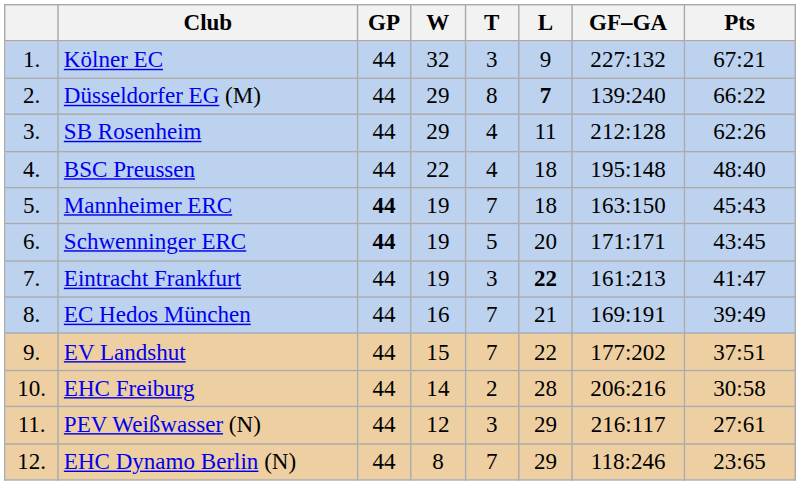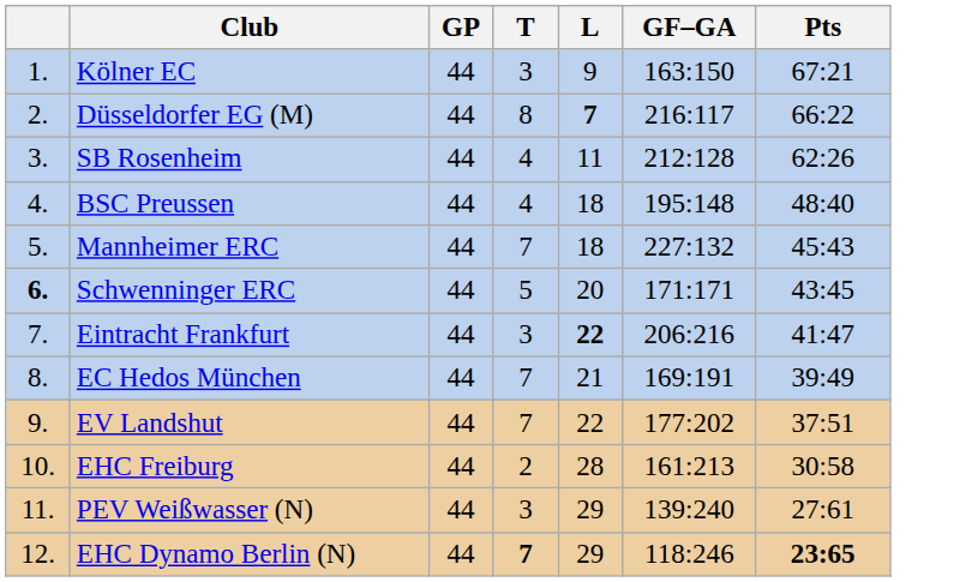- column: W | 32 | 29 | 29 | 22 | 19 | 19 | 19 | 16 | 15 | 14 | 12 | 8
Kölner EC | GF–GA: 227:132 -> 163:150
Düsseldorfer EG (M) | GF–GA: 139:240 -> 216:117
Mannheimer ERC | GP: bold -> normal
Mannheimer ERC | GF–GA: 163:150 -> 227:132
Schwenninger ERC | column 1: normal -> bold
Schwenninger ERC | GP: bold -> normal
Eintracht Frankfurt | GF–GA: 161:213 -> 206:216
EHC Freiburg | GF–GA: 206:216 -> 161:213
PEV Weißwasser (N) | GF–GA: 216:117 -> 139:240
EHC Dynamo Berlin (N) | T: normal -> bold
EHC Dynamo Berlin (N) | Pts: normal -> bold
